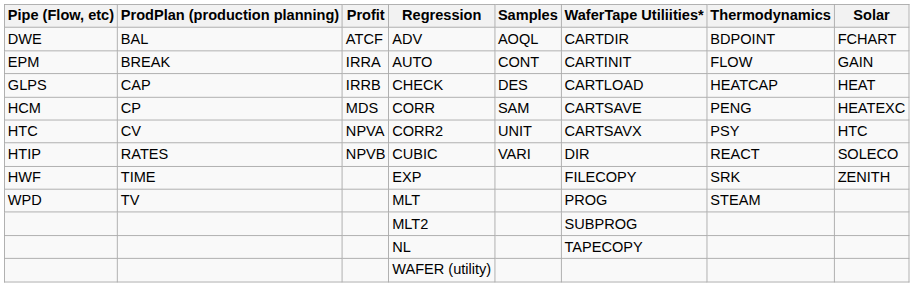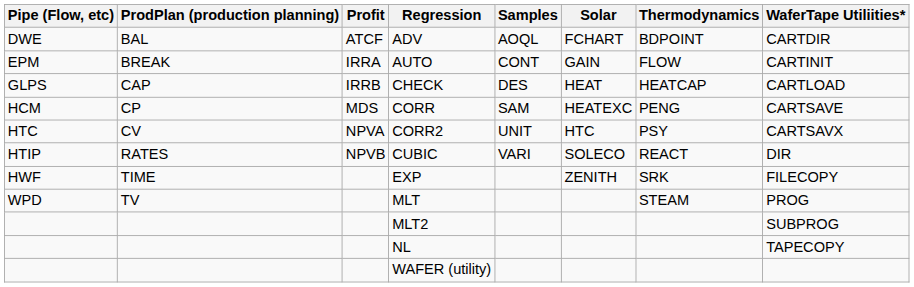columns swapped: Solar <-> WaferTape Utiliities*
